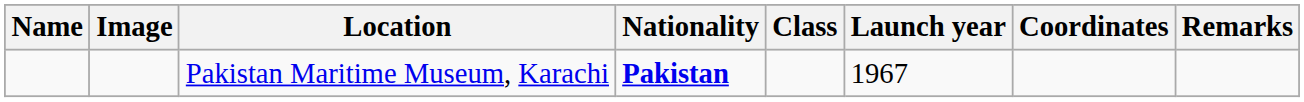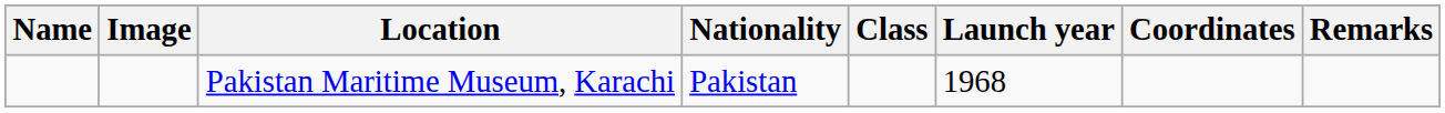Pakistan Maritime Museum, Karachi | Nationality: bold -> normal
Pakistan Maritime Museum, Karachi | Launch year: 1967 -> 1968
